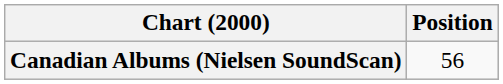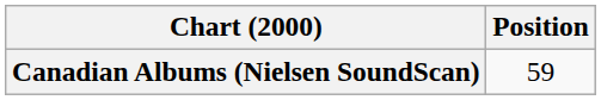Canadian Albums (Nielsen SoundScan) | Position: 56 -> 59
